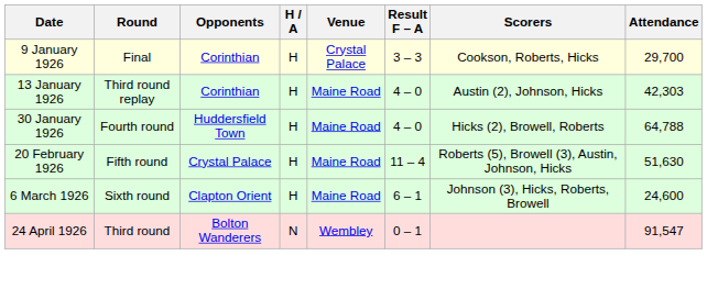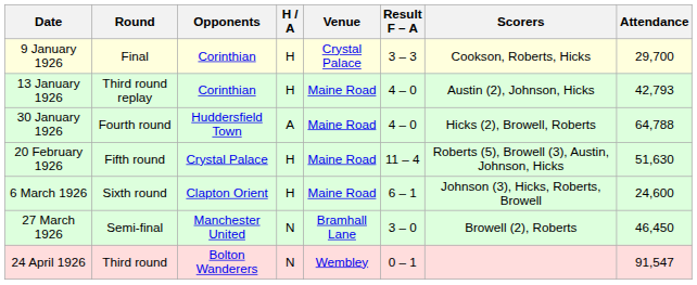13 January 1926 | Attendance: 42,303 -> 42,793
30 January 1926 | H / A: H -> A
+ row: 27 March 1926 | Semi-final | Manchester United | N | Bramhall Lane | 3 – 0 | Browell (2), Roberts | 46,450
